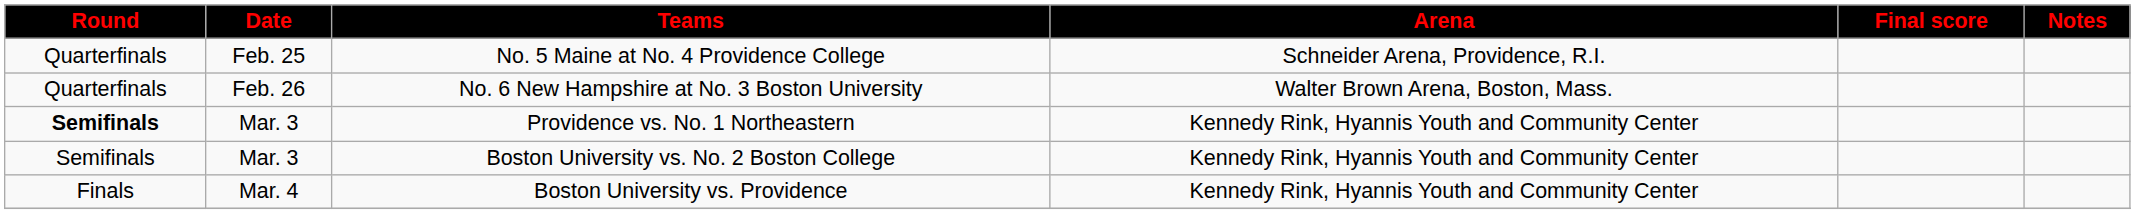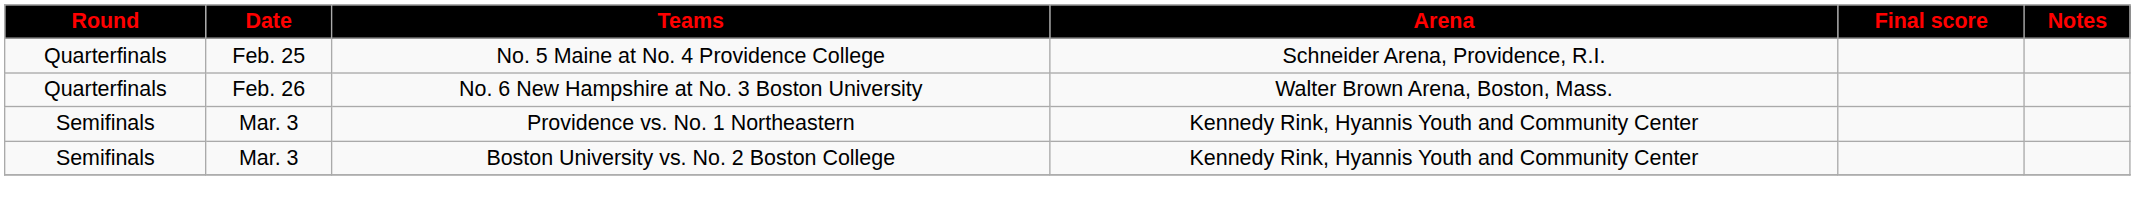Providence vs. No. 1 Northeastern | Round: bold -> normal
- row: Finals | Mar. 4 | Boston University vs. Providence | Kennedy Rink, Hyannis Youth and Community Center
